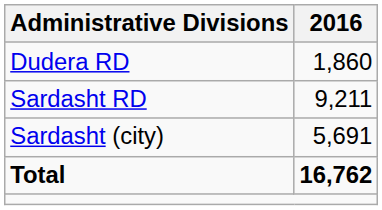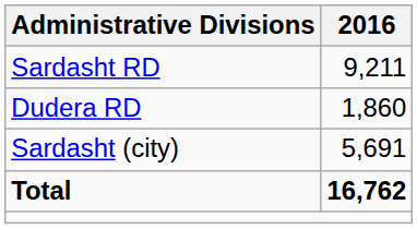rows swapped: Dudera RD <-> Sardasht RD
